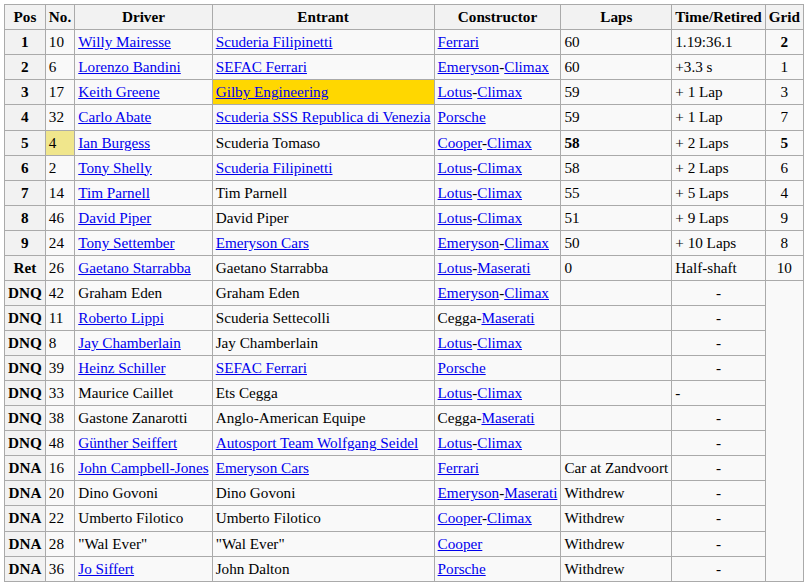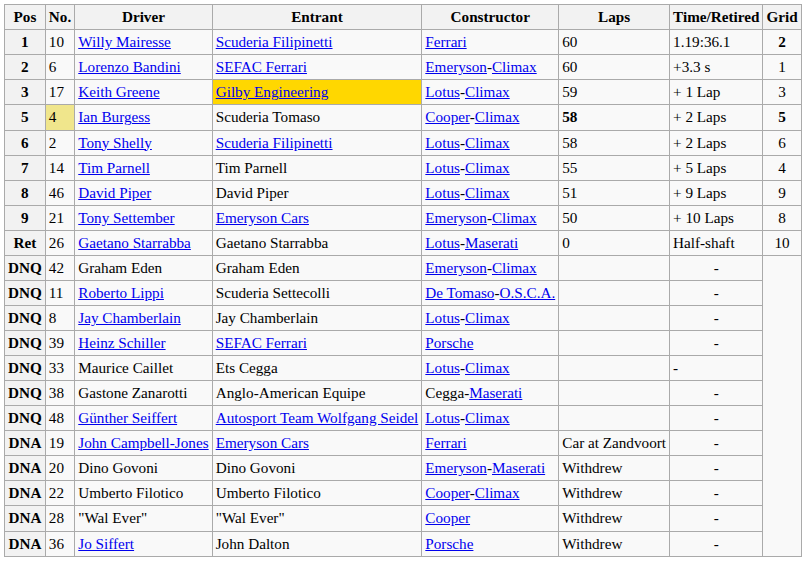- row: 4 | 32 | Carlo Abate | Scuderia SSS Republica di Venezia | Porsche | 59 | + 1 Lap | 7
Tony Settember | No.: 24 -> 21
Roberto Lippi | Constructor: Cegga-Maserati -> De Tomaso-O.S.C.A.
John Campbell-Jones | No.: 16 -> 19
